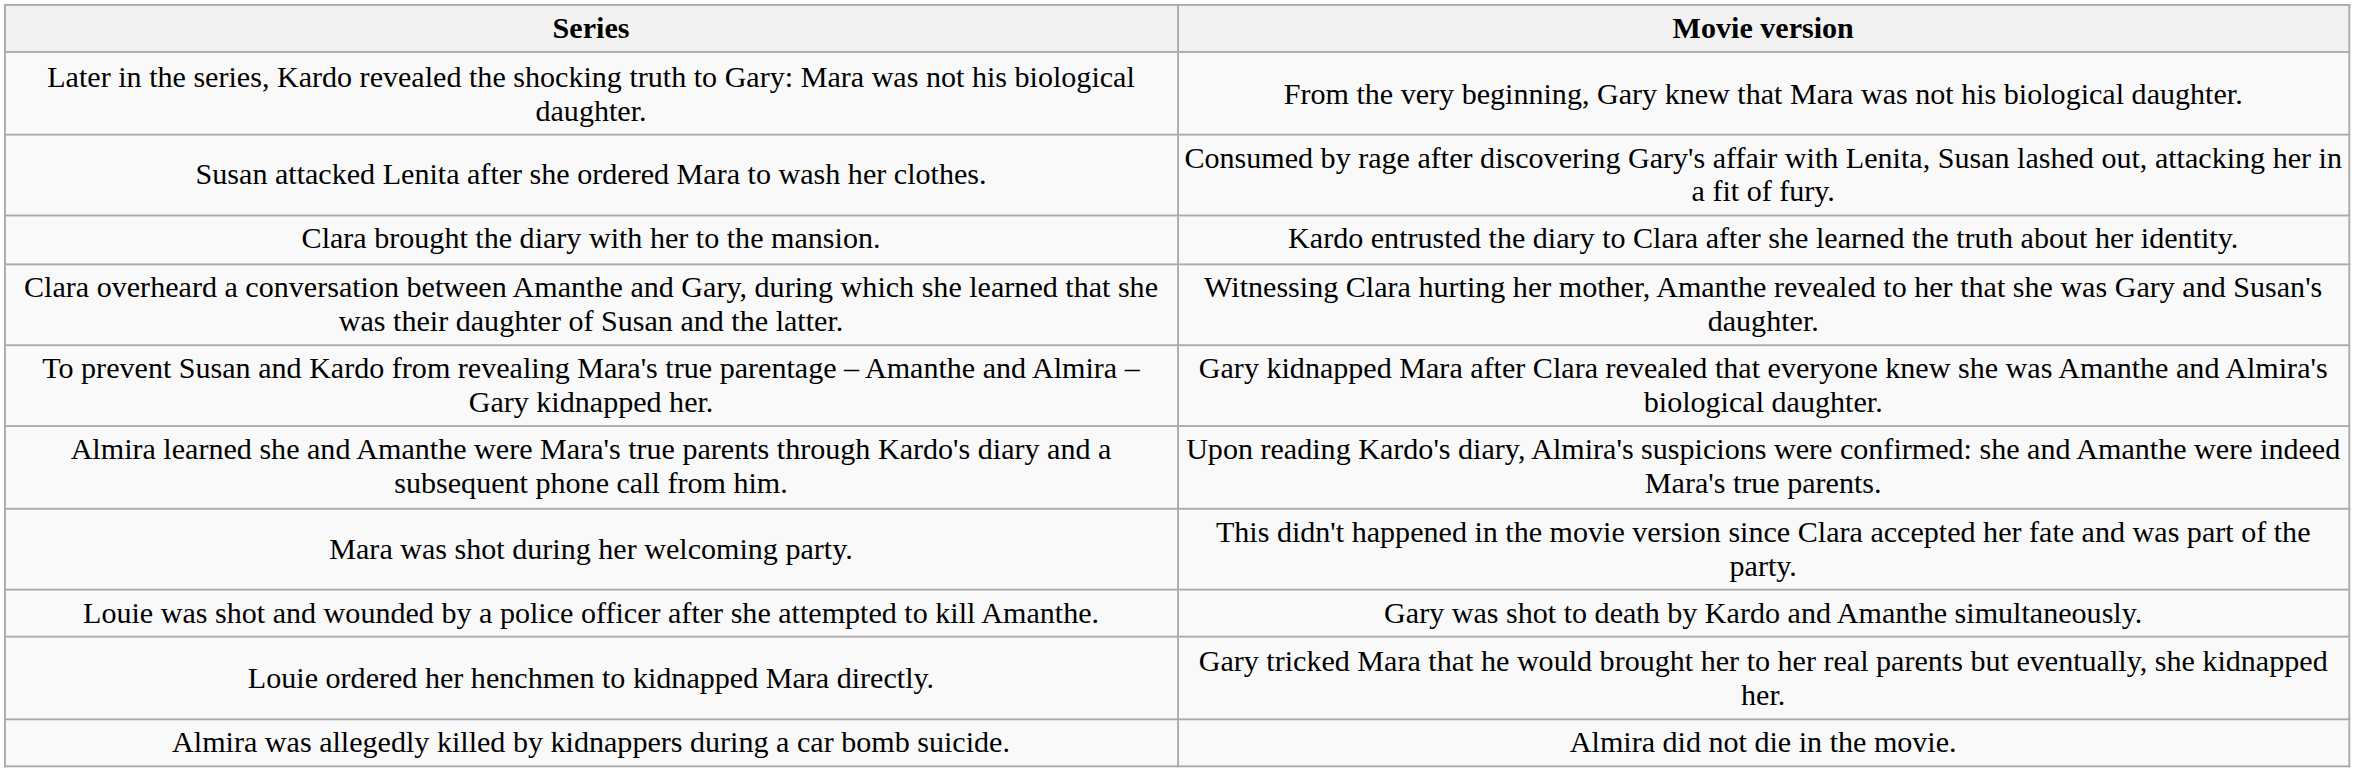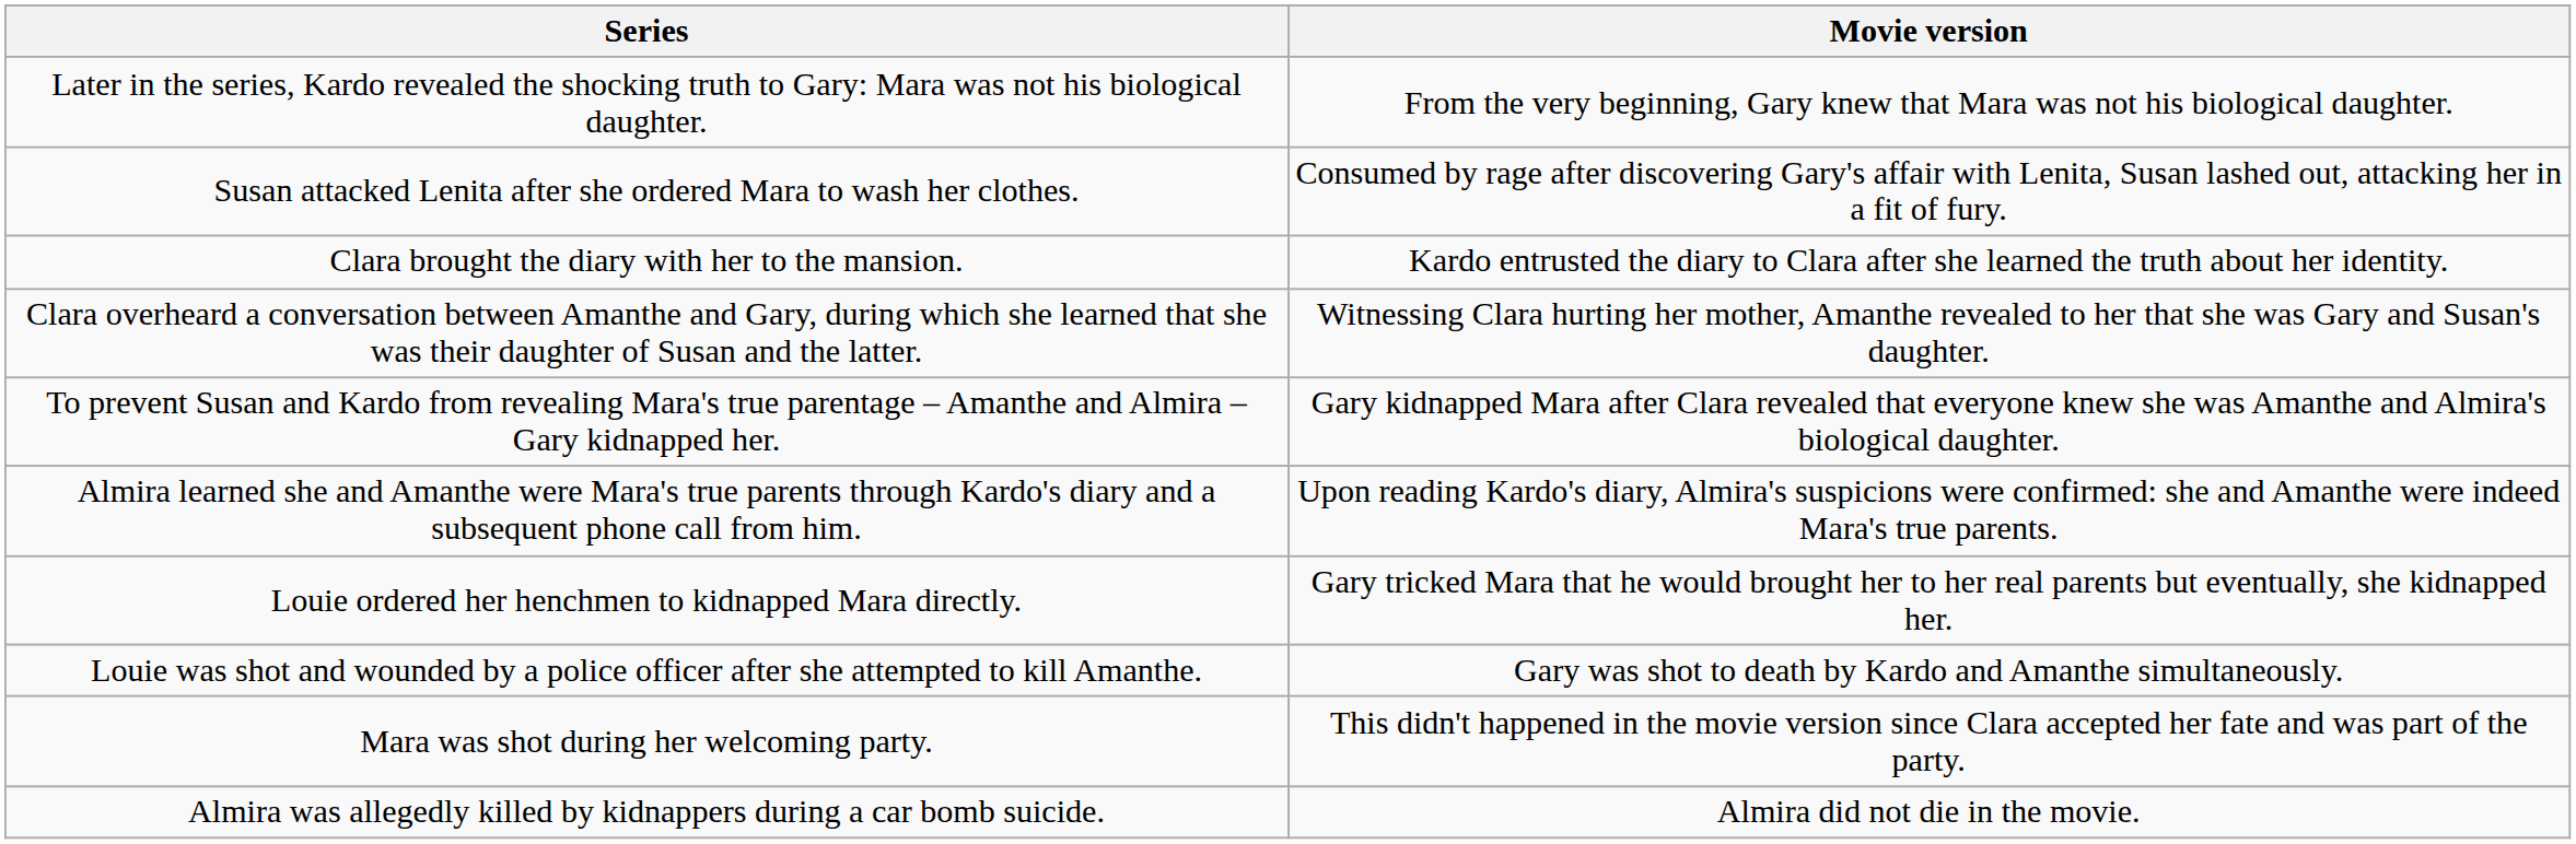rows swapped: Louie ordered her henchmen to kidnapped Mara directly. <-> Mara was shot during her welcoming party.
